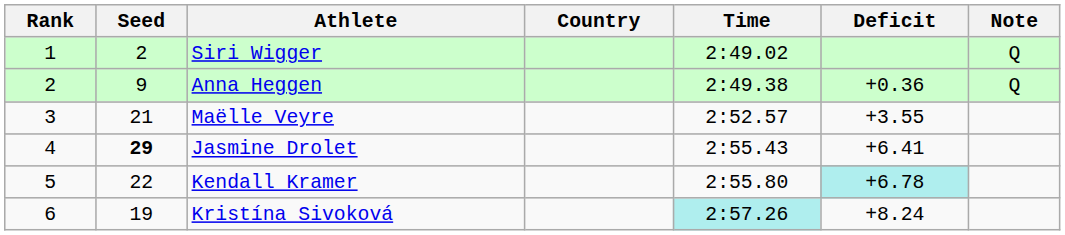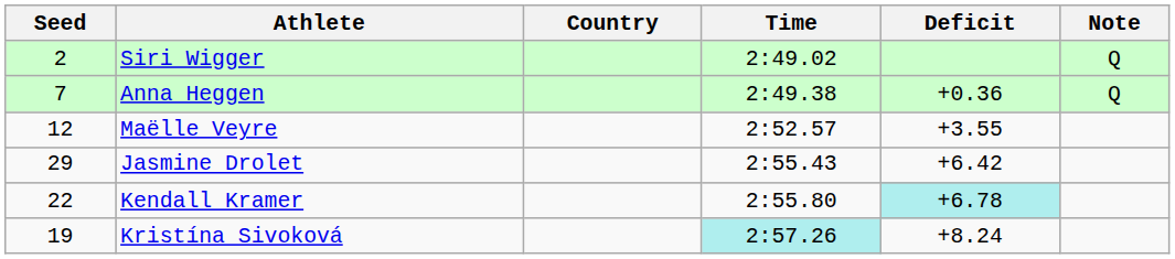- column: Rank | 1 | 2 | 3 | 4 | 5 | 6
Anna Heggen | Seed: 9 -> 7
Maëlle Veyre | Seed: 21 -> 12
Jasmine Drolet | Seed: bold -> normal
Jasmine Drolet | Deficit: +6.41 -> +6.42
